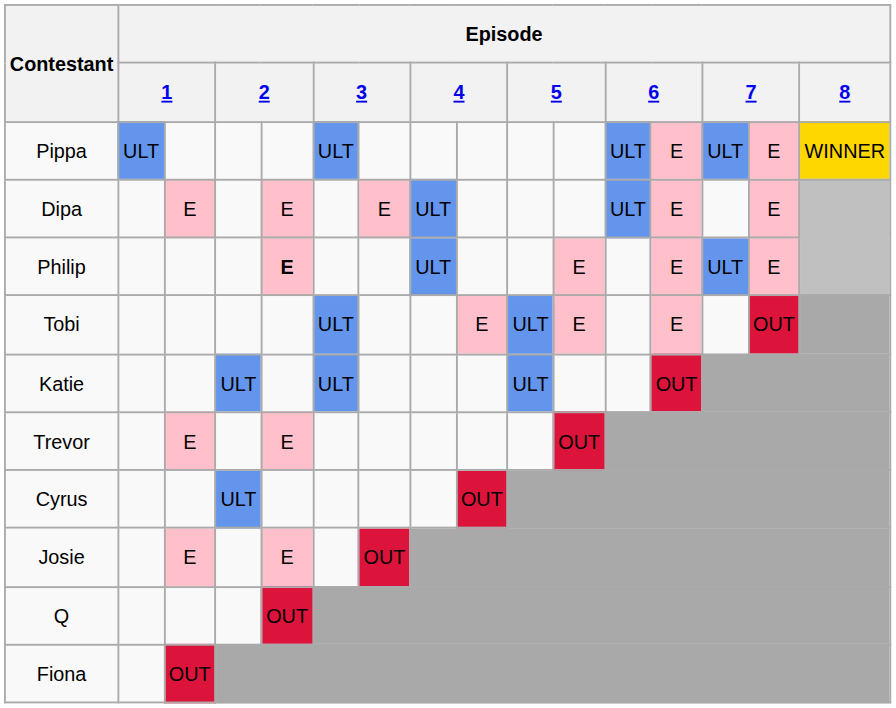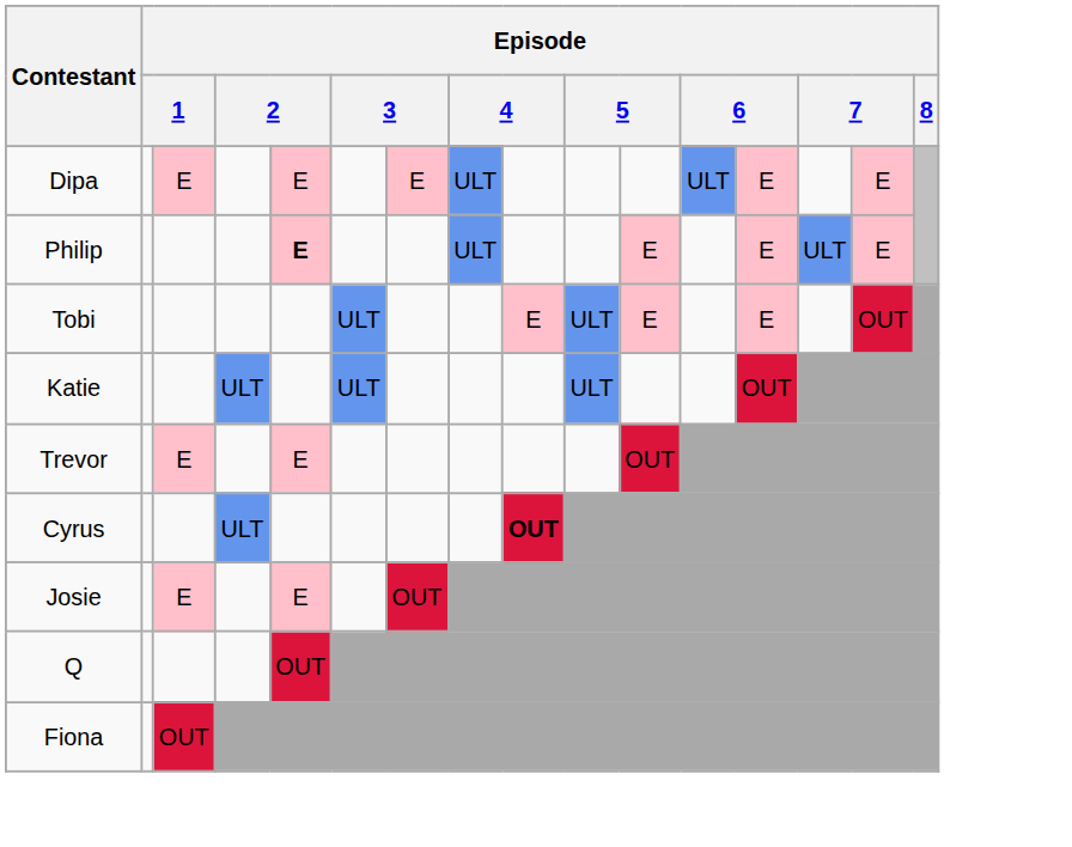- row: Pippa | ULT | ULT | ULT | E | ULT | E | WINNER
Cyrus | column 9: normal -> bold
